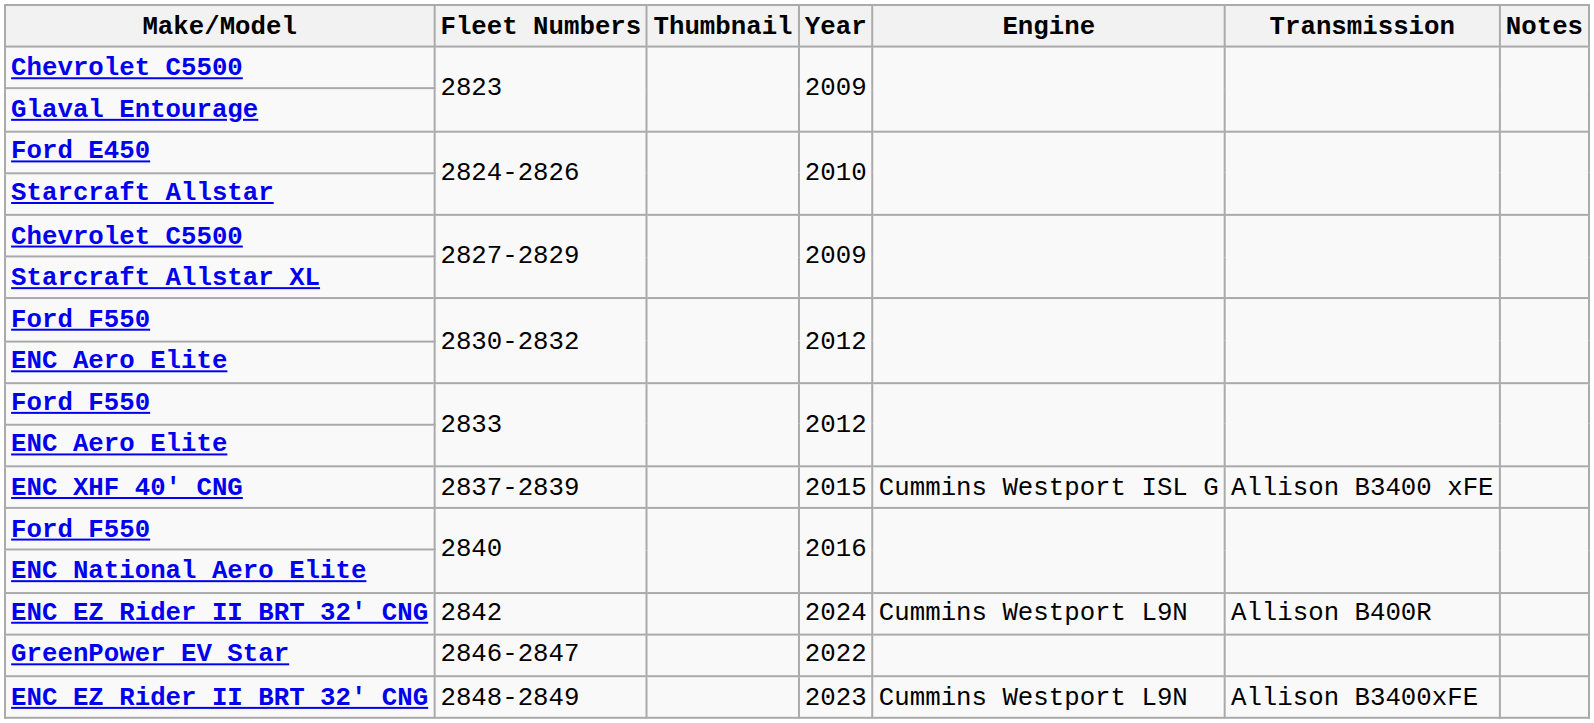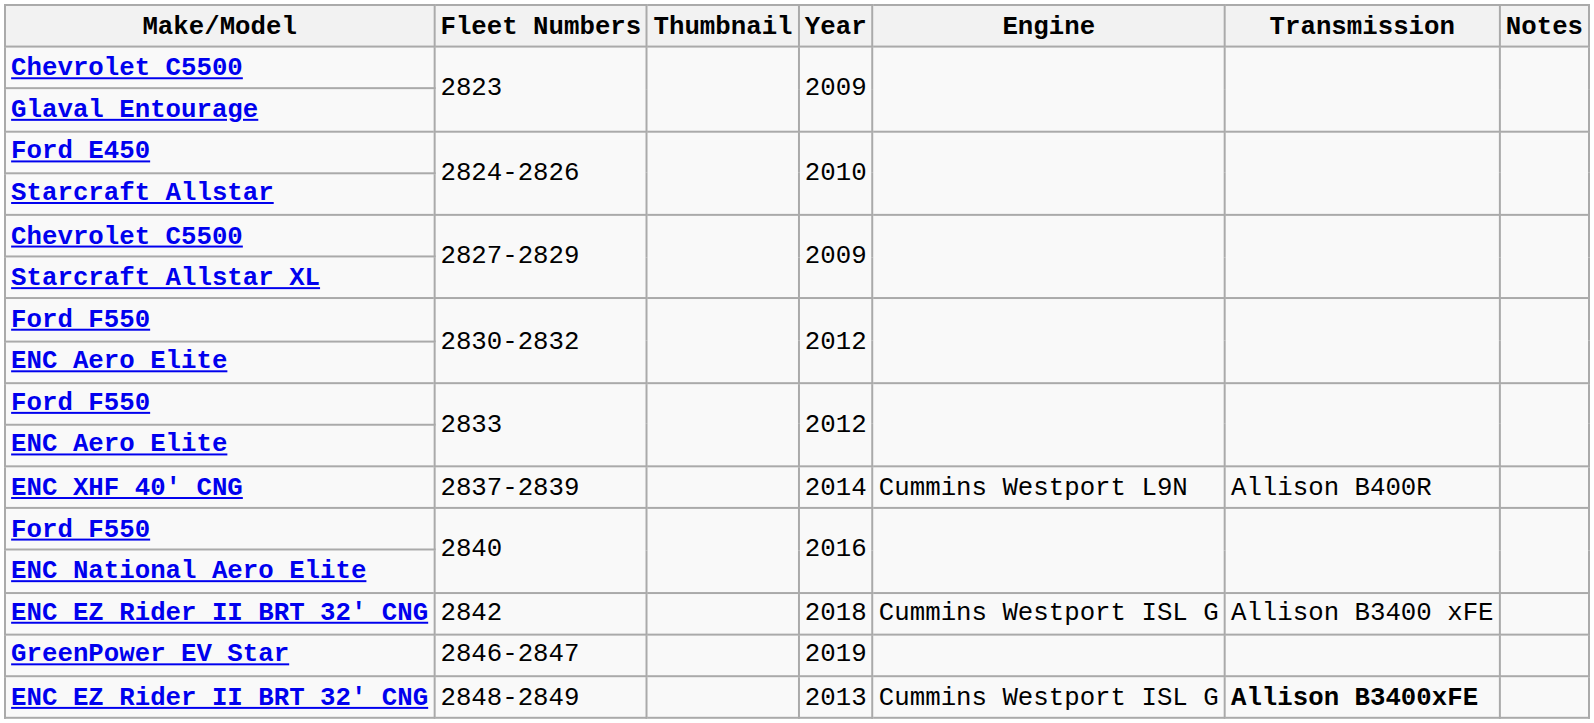ENC XHF 40' CNG | Year: 2015 -> 2014
ENC XHF 40' CNG | Engine: Cummins Westport ISL G -> Cummins Westport L9N
ENC XHF 40' CNG | Transmission: Allison B3400 xFE -> Allison B400R
ENC EZ Rider II BRT 32' CNG / 2842 | Year: 2024 -> 2018
ENC EZ Rider II BRT 32' CNG / 2842 | Engine: Cummins Westport L9N -> Cummins Westport ISL G
ENC EZ Rider II BRT 32' CNG / 2842 | Transmission: Allison B400R -> Allison B3400 xFE
GreenPower EV Star | Year: 2022 -> 2019
ENC EZ Rider II BRT 32' CNG / 2848-2849 | Year: 2023 -> 2013
ENC EZ Rider II BRT 32' CNG / 2848-2849 | Engine: Cummins Westport L9N -> Cummins Westport ISL G
ENC EZ Rider II BRT 32' CNG / 2848-2849 | Transmission: normal -> bold
